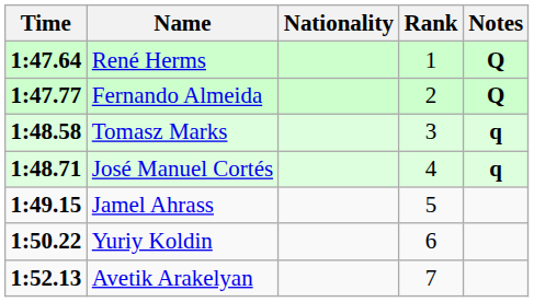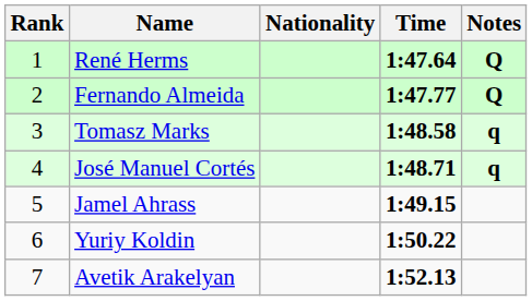columns swapped: Rank <-> Time
